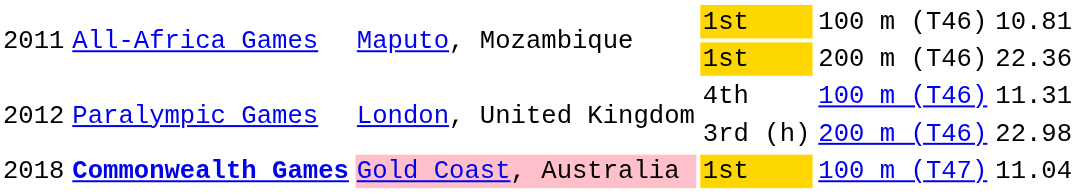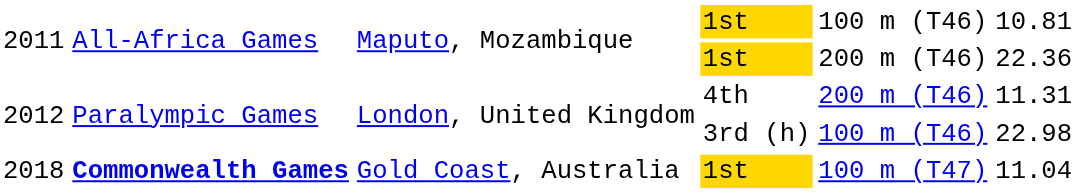2012 / 4th | column 5: 100 m (T46) -> 200 m (T46)
2012 / 3rd (h) | column 5: 200 m (T46) -> 100 m (T46)
2018 | column 3: pink background -> no background
